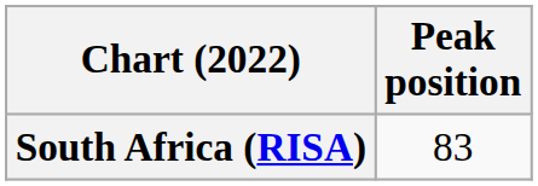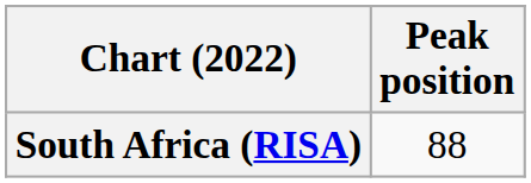South Africa (RISA) | Peak position: 83 -> 88
